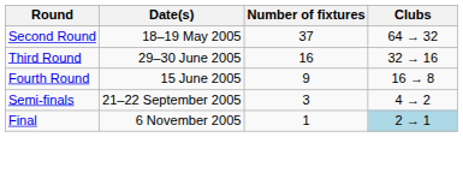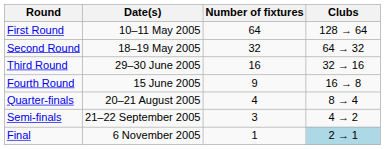+ row: First Round | 10–11 May 2005 | 64 | 128 → 64
Second Round | Number of fixtures: 37 -> 32
+ row: Quarter-finals | 20–21 August 2005 | 4 | 8 → 4
